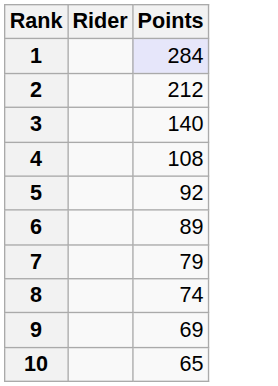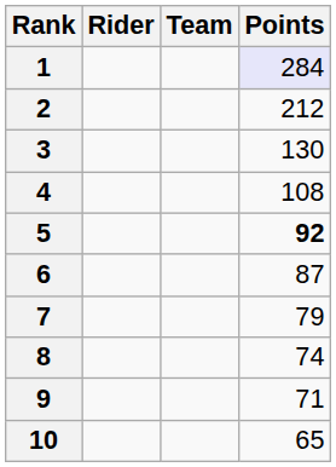+ column: Team
3 | Points: 140 -> 130
5 | Points: normal -> bold
6 | Points: 89 -> 87
9 | Points: 69 -> 71
